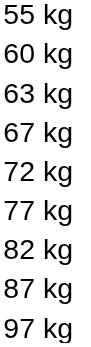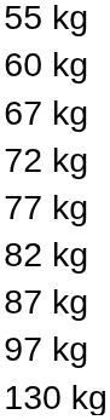- row: 63 kg
+ row: 130 kg
